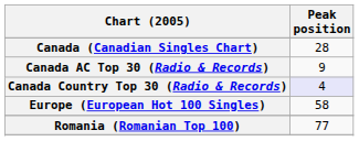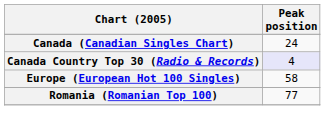Canada (Canadian Singles Chart) | Peak position: 28 -> 24
- row: Canada AC Top 30 (Radio & Records) | 9
